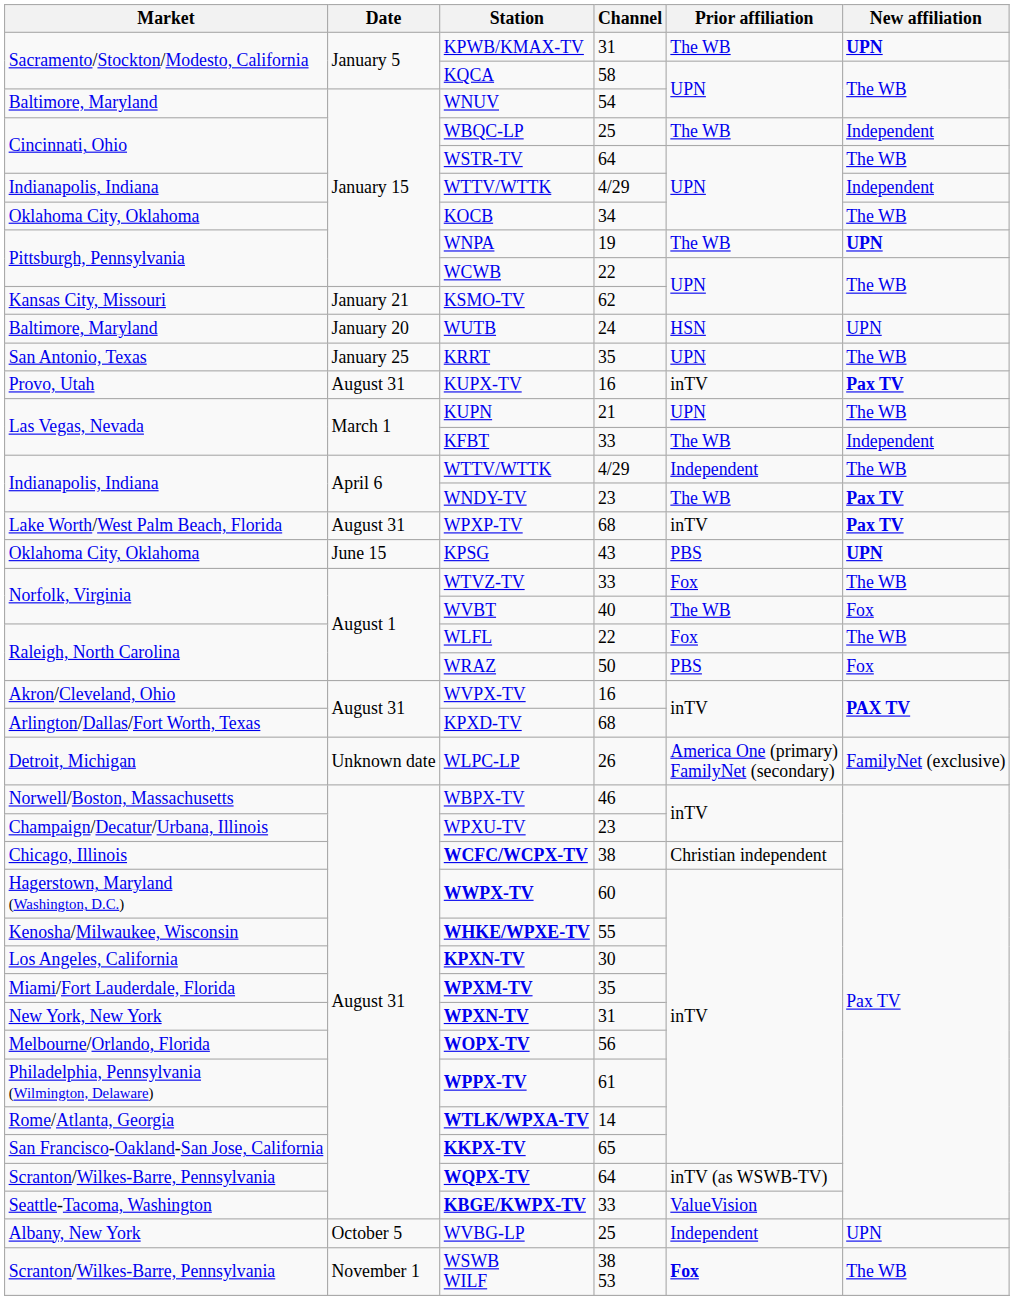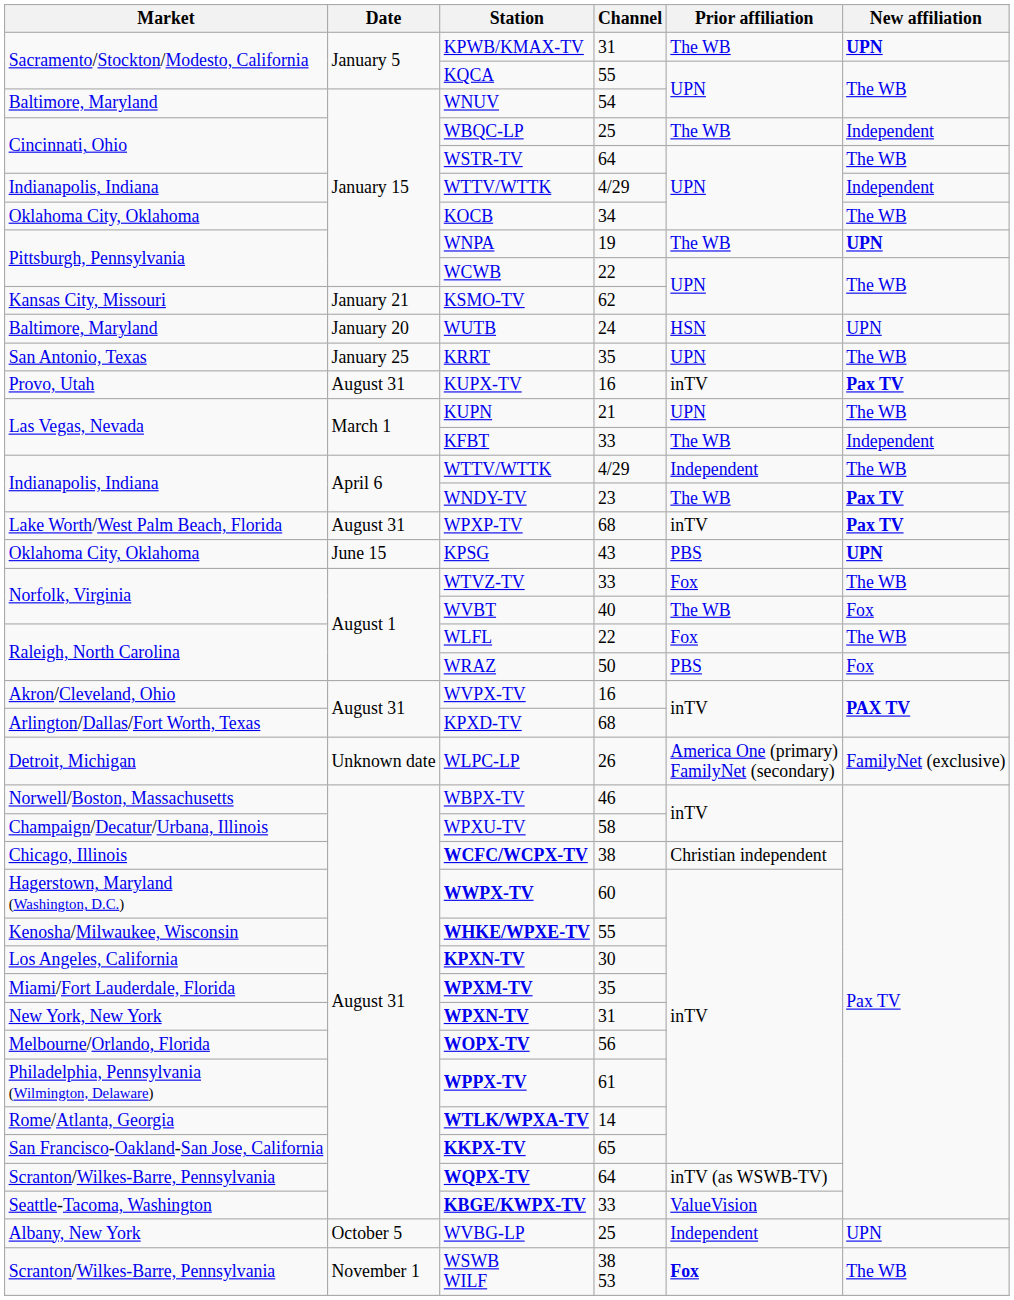KQCA | Channel: 58 -> 55
WPXU-TV | Channel: 23 -> 58
